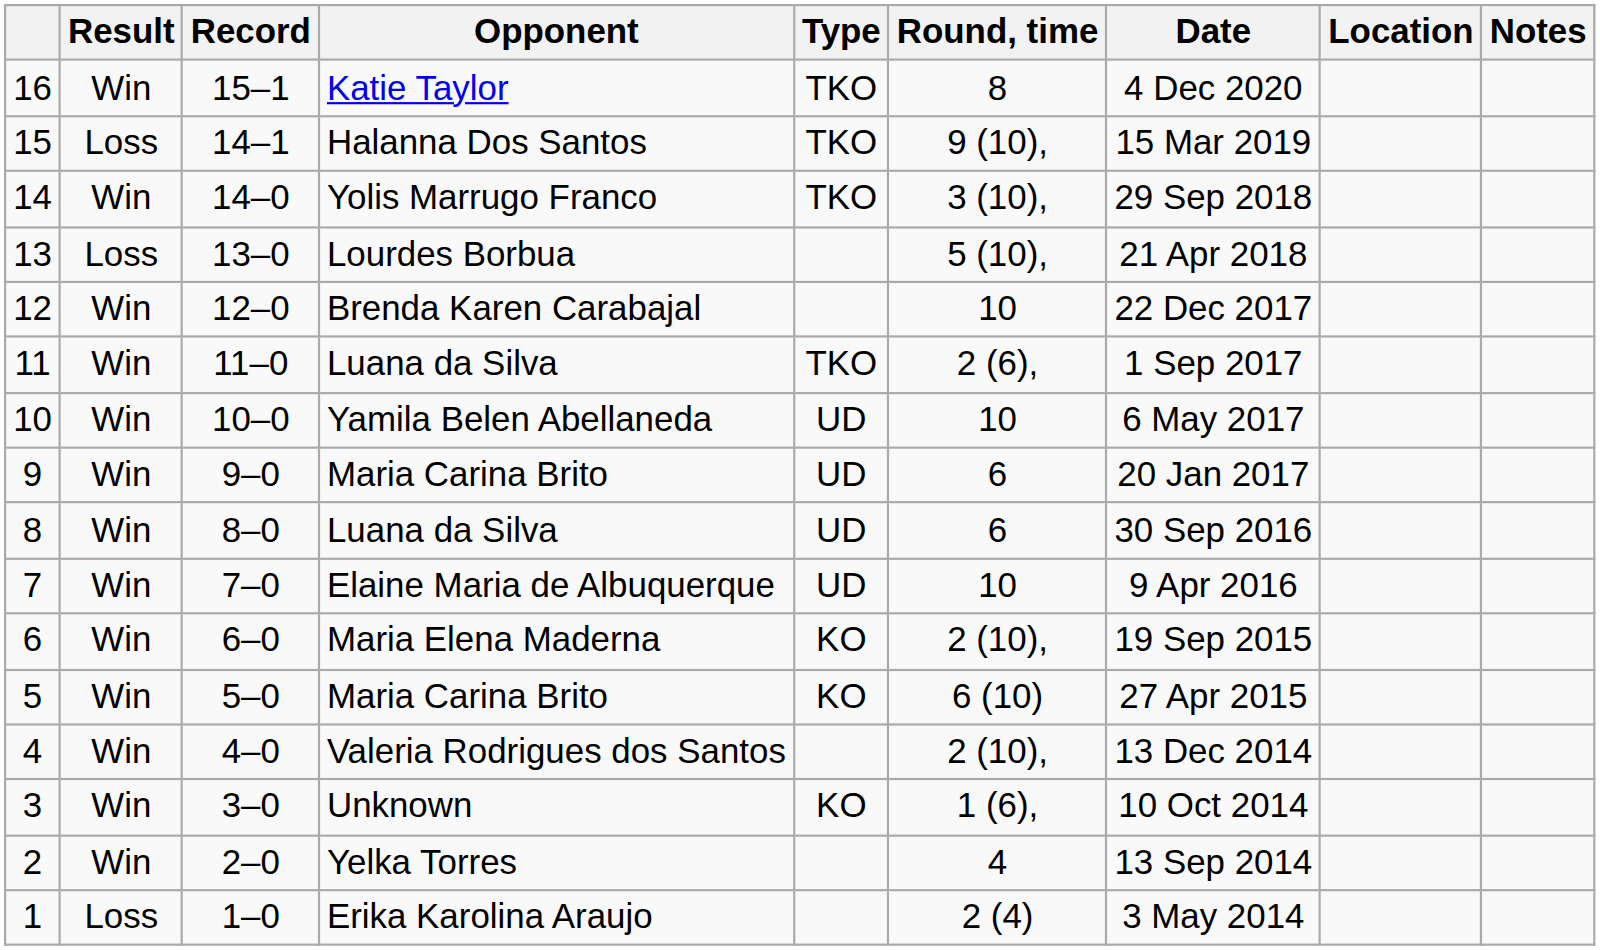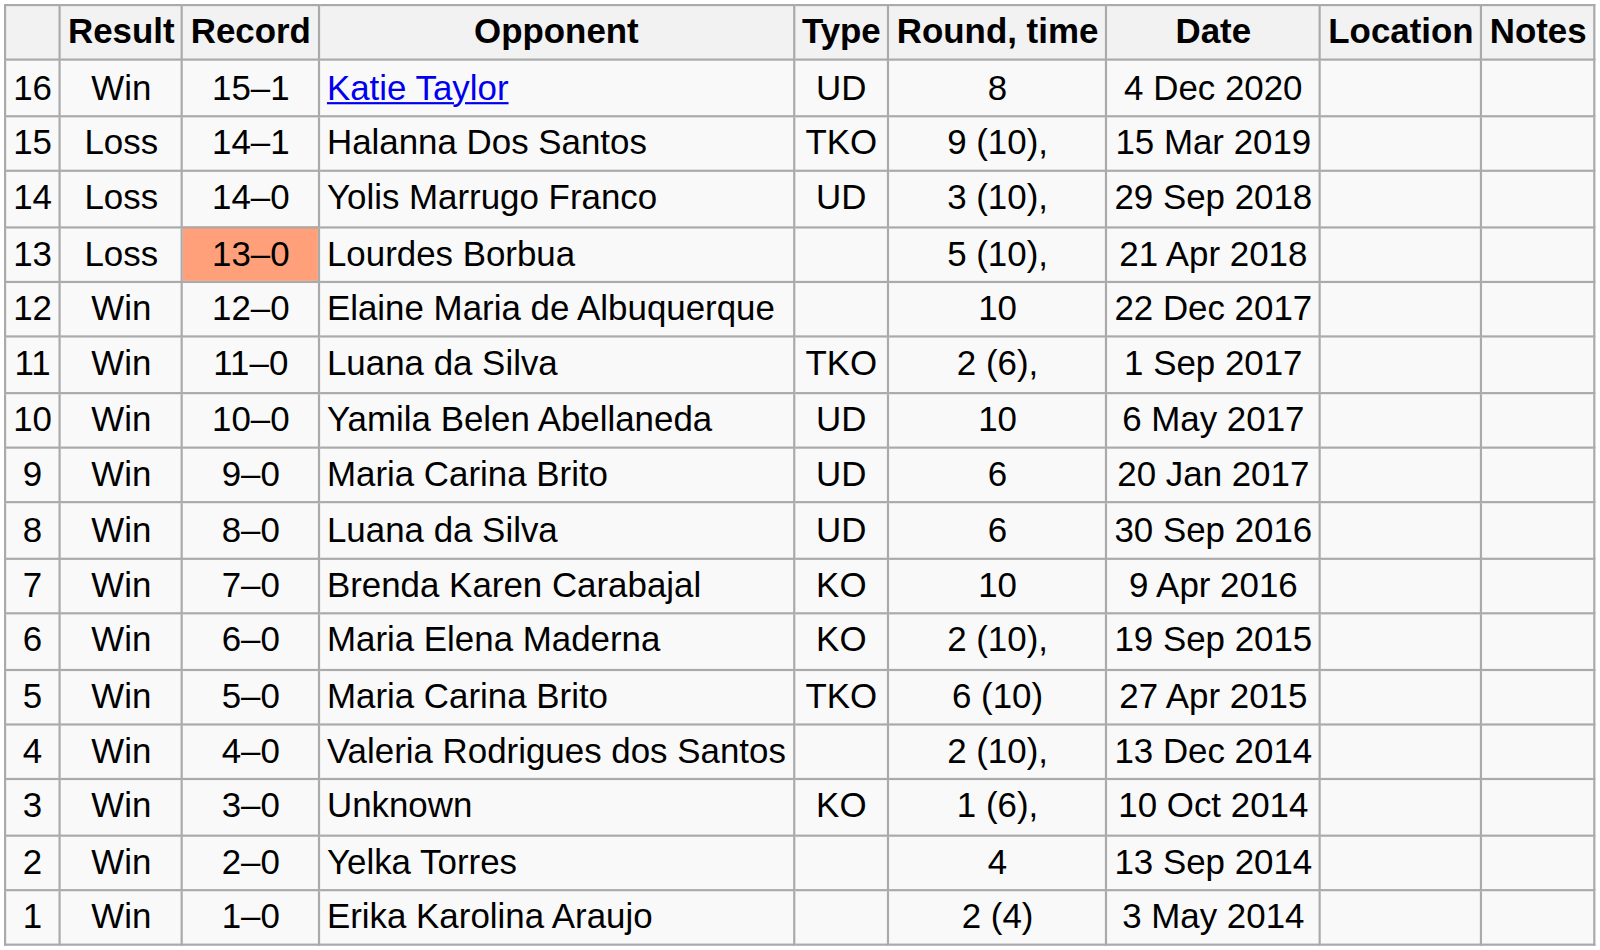16 | Type: TKO -> UD
14 | Result: Win -> Loss
14 | Type: TKO -> UD
13 | Record: no background -> lightsalmon background
12 | Opponent: Brenda Karen Carabajal -> Elaine Maria de Albuquerque
7 | Opponent: Elaine Maria de Albuquerque -> Brenda Karen Carabajal
7 | Type: UD -> KO
5 | Type: KO -> TKO
1 | Result: Loss -> Win
